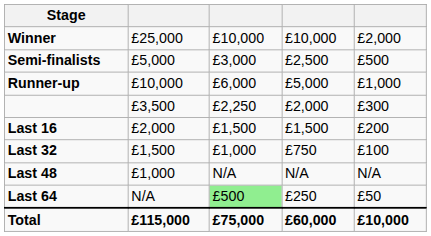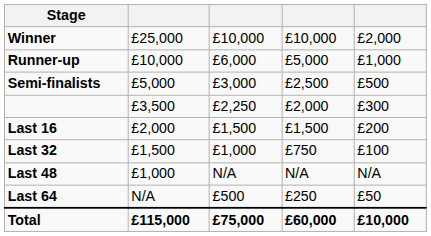rows swapped: Runner-up <-> Semi-finalists
Last 64 | column 3: lightgreen background -> no background
